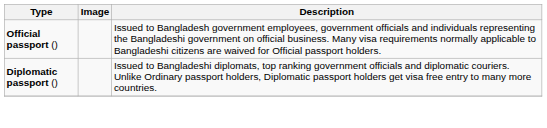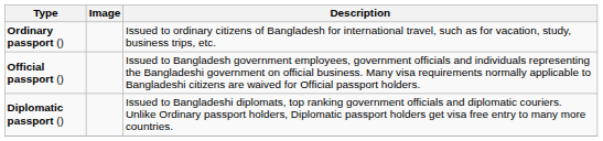+ row: Ordinary passport () | Issued to ordinary citizens of Bangladesh for international travel, such as for vacation, study, business trips, etc.
